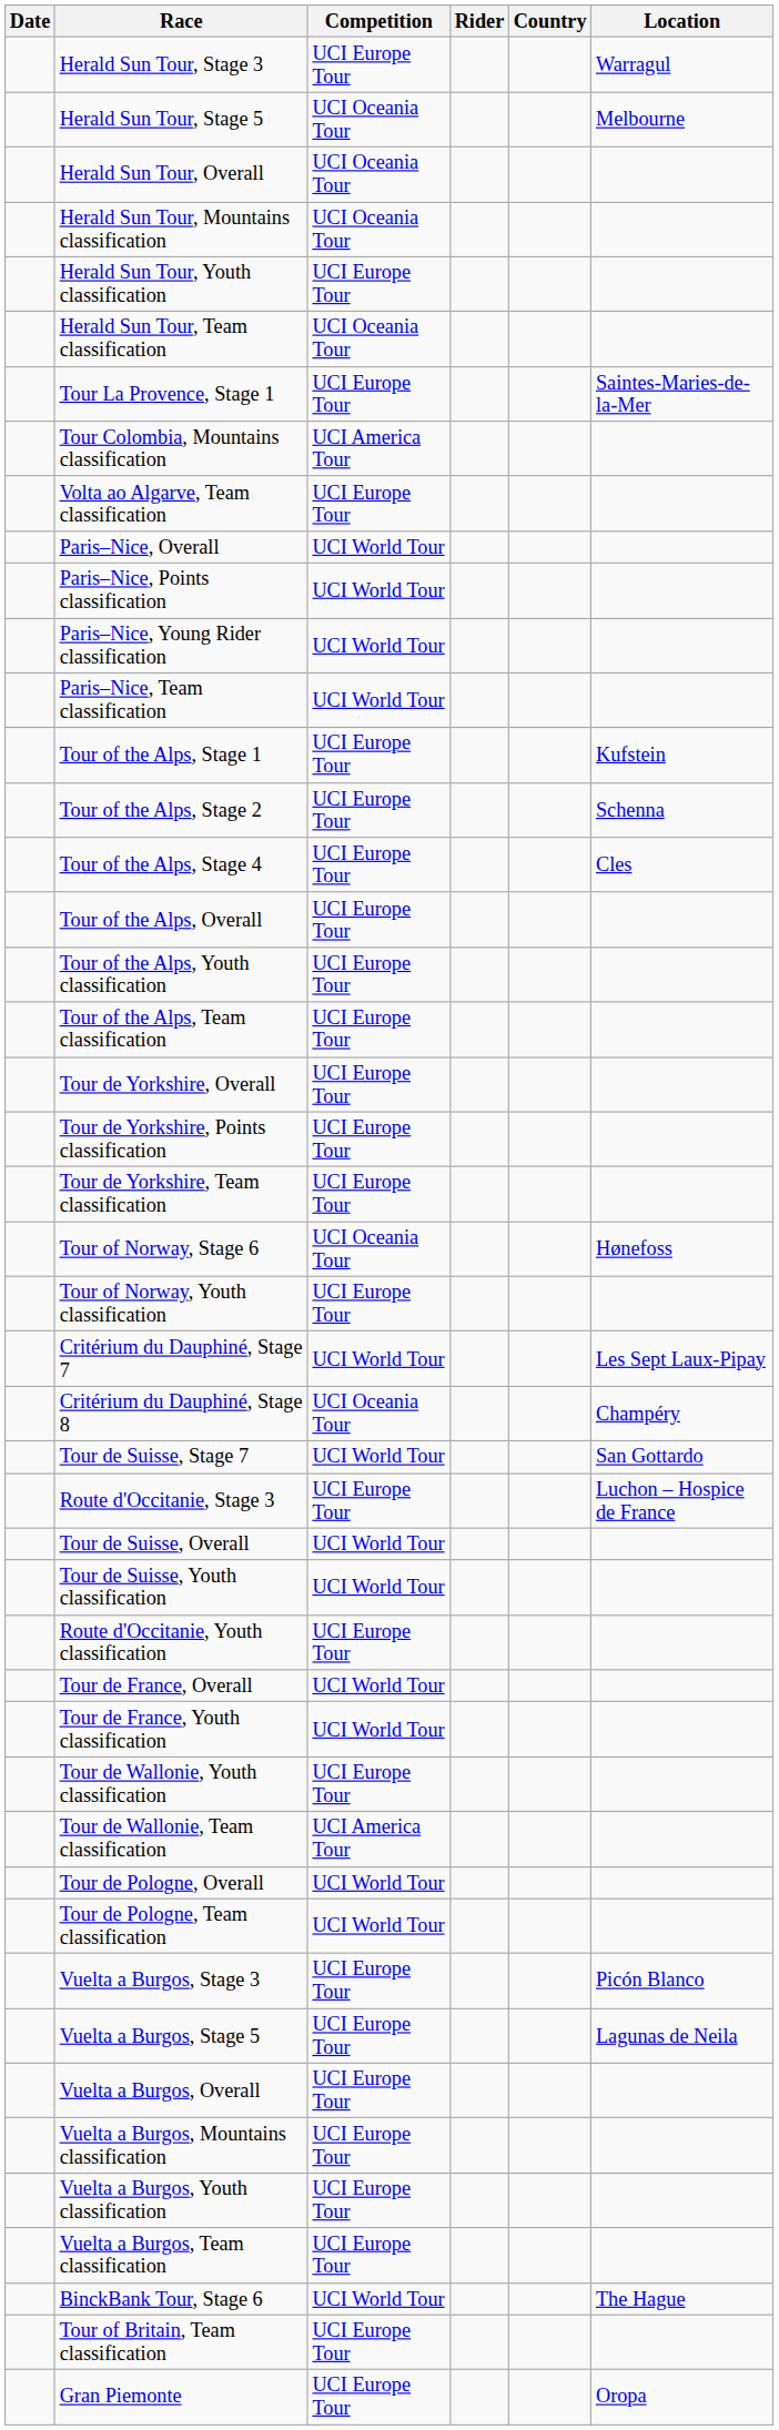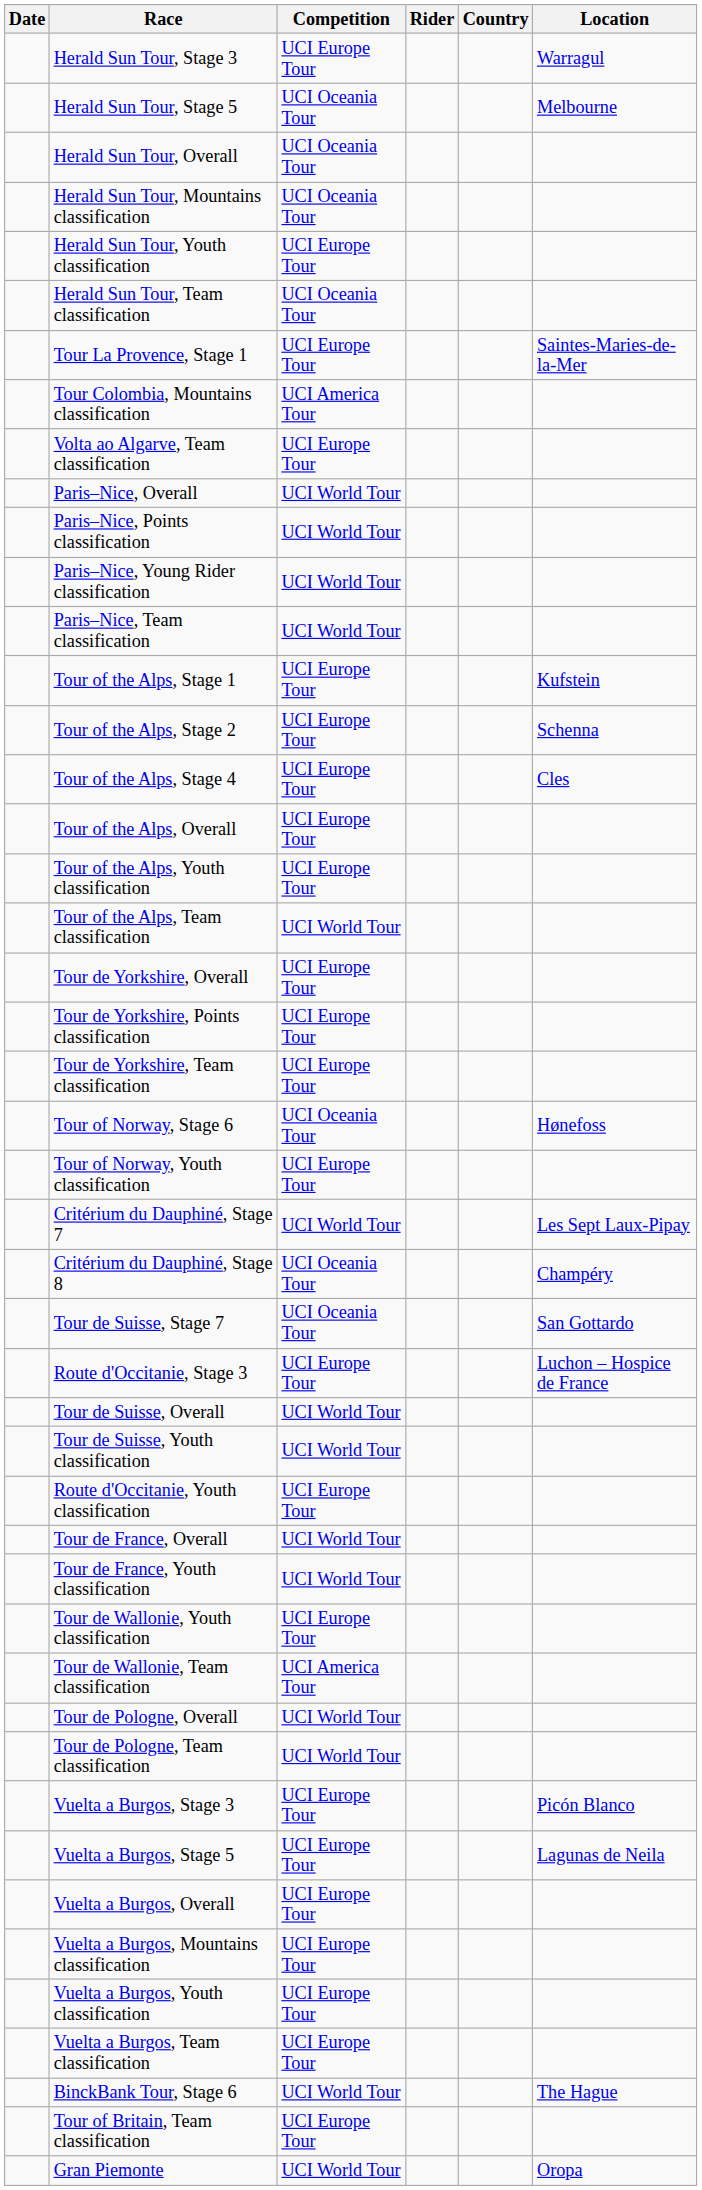Tour of the Alps, Team classification | Competition: UCI Europe Tour -> UCI World Tour
Tour de Suisse, Stage 7 | Competition: UCI World Tour -> UCI Oceania Tour
Gran Piemonte | Competition: UCI Europe Tour -> UCI World Tour
